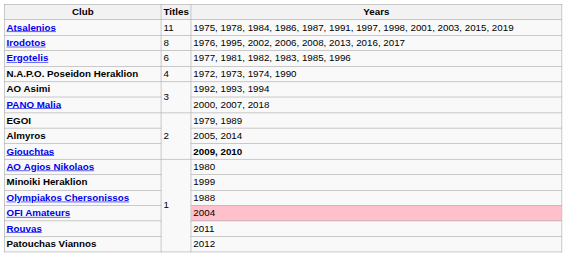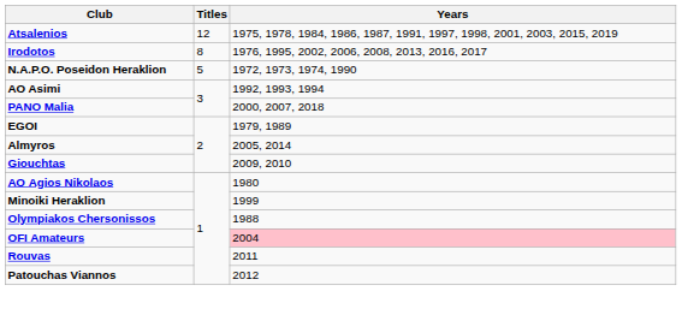Atsalenios | Titles: 11 -> 12
- row: Ergotelis | 6 | 1977, 1981, 1982, 1983, 1985, 1996
N.A.P.O. Poseidon Heraklion | Titles: 4 -> 5
Giouchtas | Years: bold -> normal
